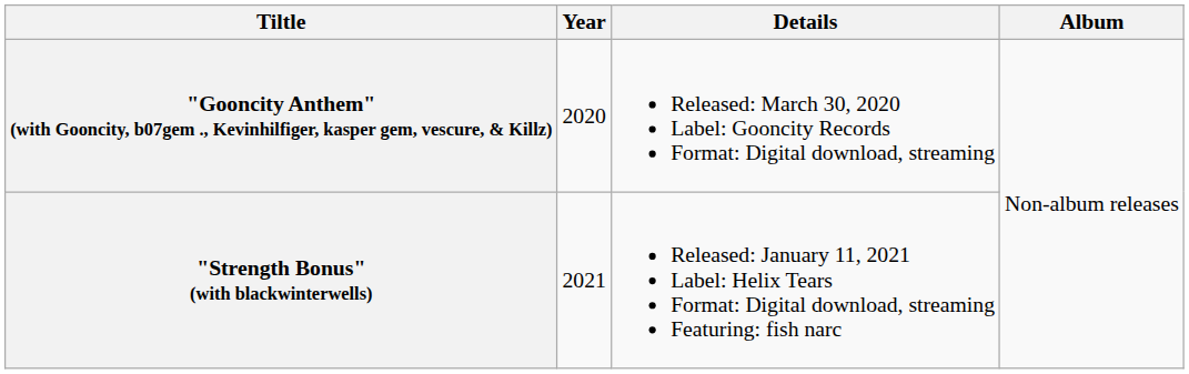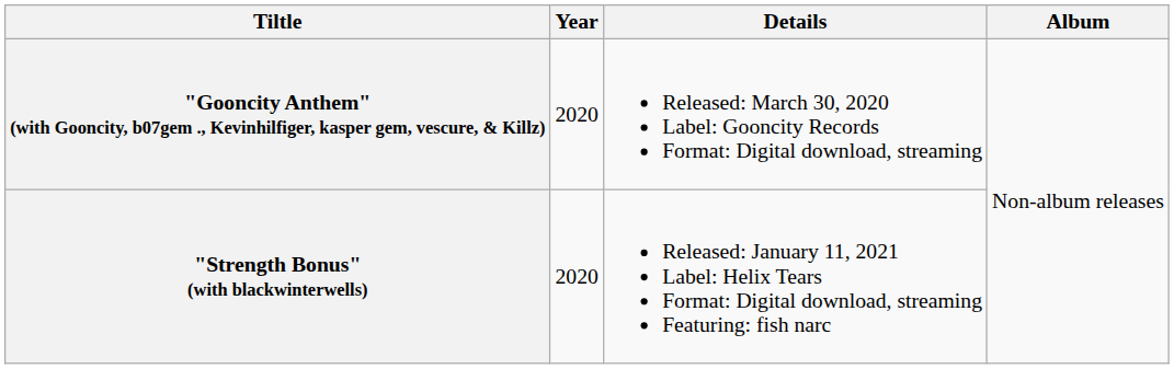"Strength Bonus" (with blackwinterwells) | Year: 2021 -> 2020
